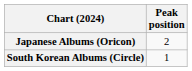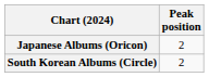South Korean Albums (Circle) | Peak position: 1 -> 2
